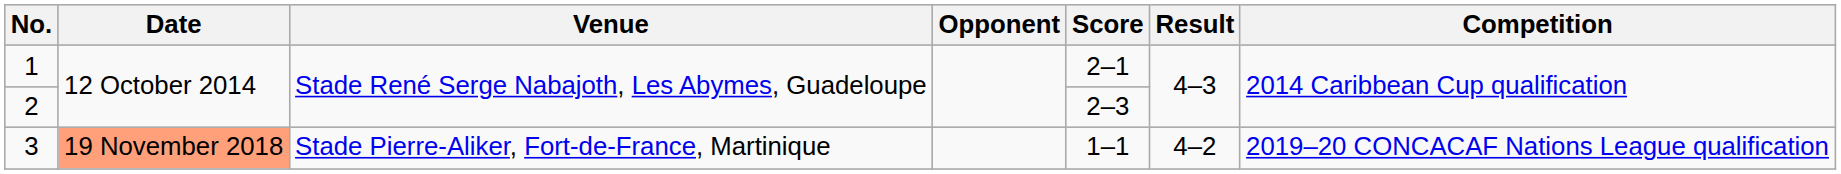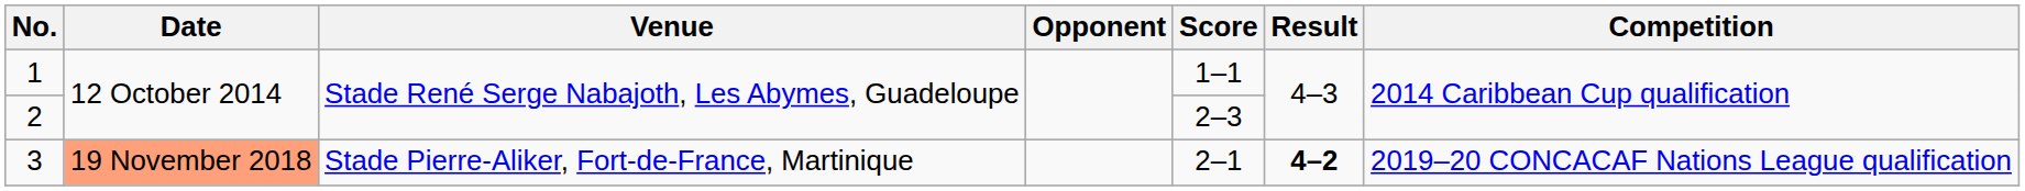1 | Score: 2–1 -> 1–1
3 | Score: 1–1 -> 2–1
3 | Result: normal -> bold
